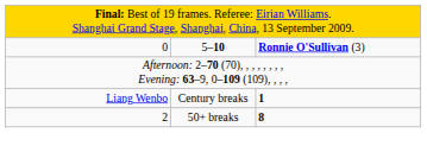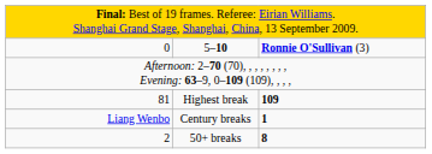+ row: 81 | Highest break | 109
